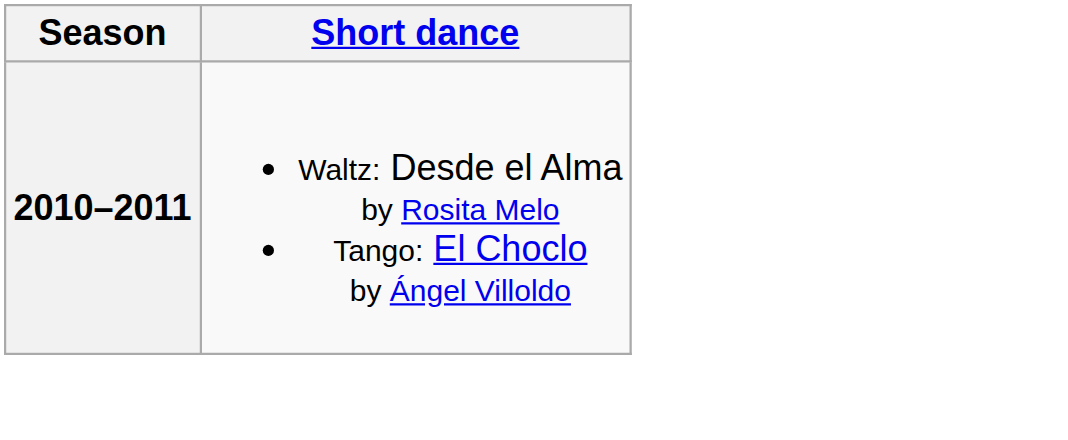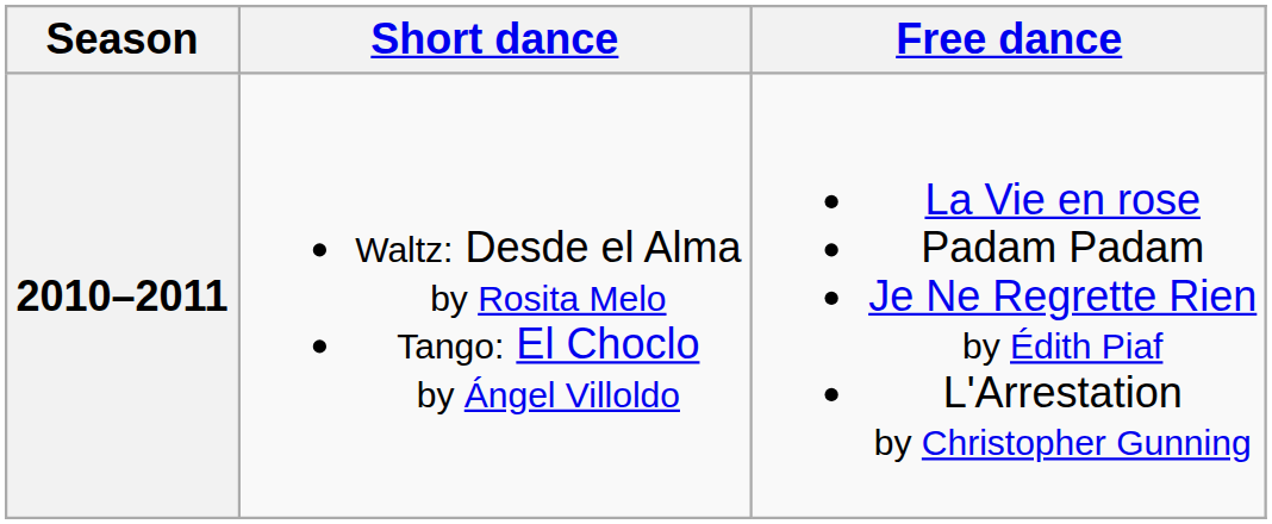+ column: Free dance | La Vie en rose Padam Padam Je Ne Regrette Rien by Édith Piaf L'Arrestation by Christopher Gunning
